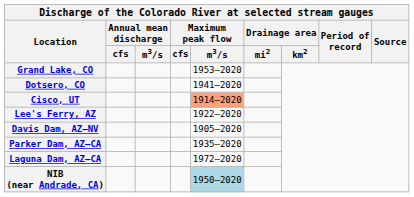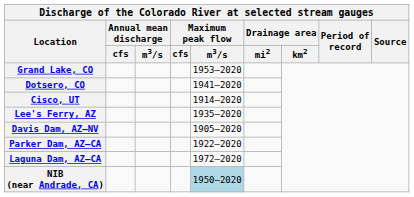Cisco, UT | Maximum peak flow / m3/s: lightsalmon background -> no background
Lee's Ferry, AZ | Maximum peak flow / m3/s: 1922–2020 -> 1935–2020
Parker Dam, AZ–CA | Maximum peak flow / m3/s: 1935–2020 -> 1922–2020
